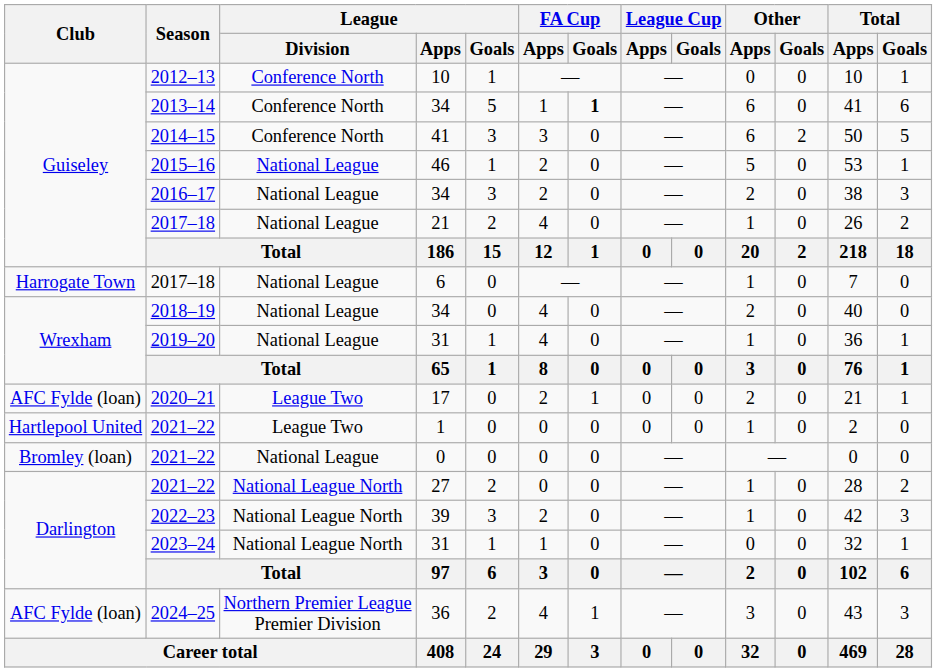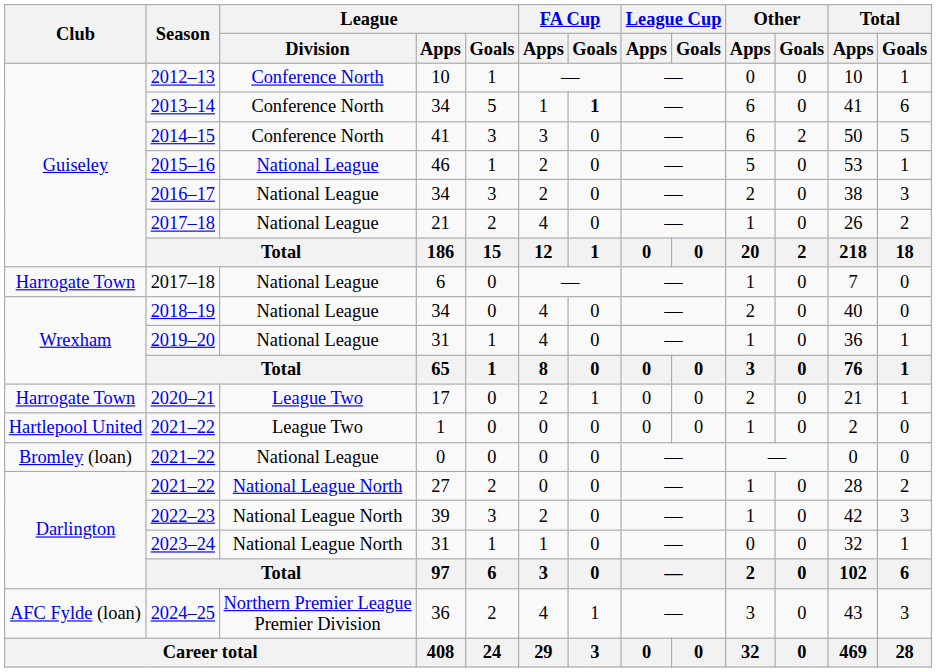2020–21 | Club: AFC Fylde (loan) -> Harrogate Town
